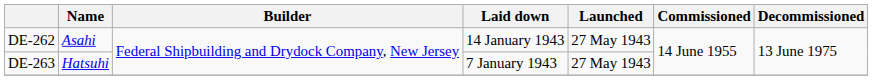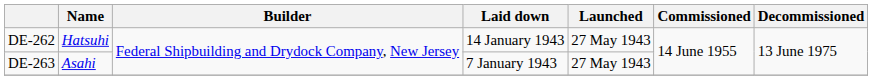DE-262 | Name: Asahi -> Hatsuhi
DE-263 | Name: Hatsuhi -> Asahi
